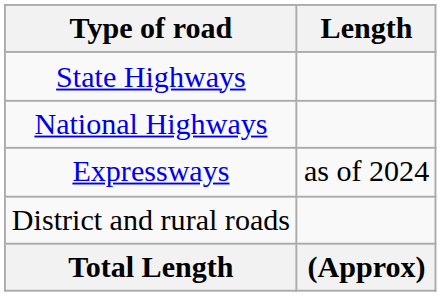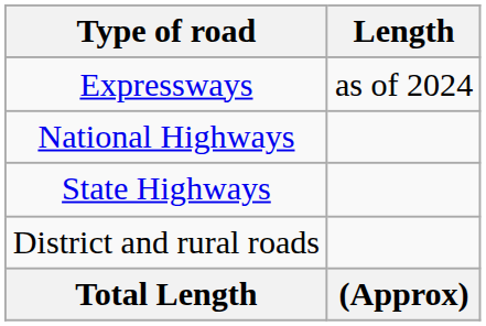rows swapped: Expressways <-> State Highways
